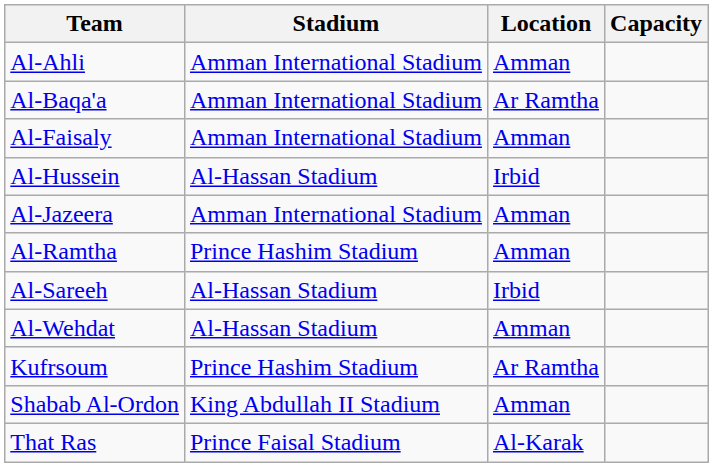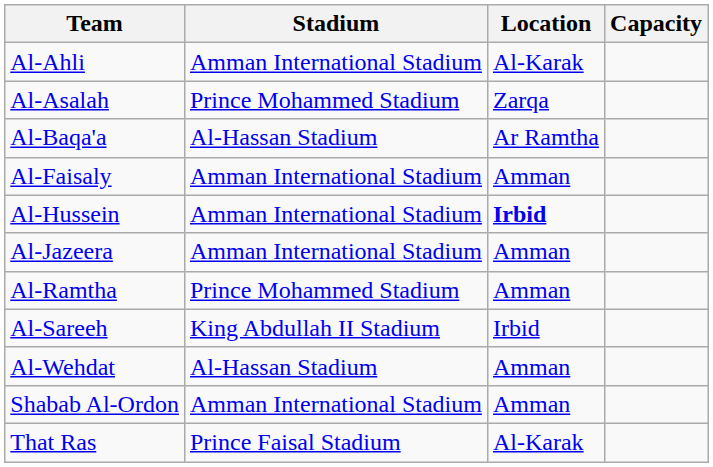Al-Ahli | Location: Amman -> Al-Karak
+ row: Al-Asalah | Prince Mohammed Stadium | Zarqa
Al-Baqa'a | Stadium: Amman International Stadium -> Al-Hassan Stadium
Al-Hussein | Stadium: Al-Hassan Stadium -> Amman International Stadium
Al-Hussein | Location: normal -> bold
Al-Ramtha | Stadium: Prince Hashim Stadium -> Prince Mohammed Stadium
Al-Sareeh | Stadium: Al-Hassan Stadium -> King Abdullah II Stadium
- row: Kufrsoum | Prince Hashim Stadium | Ar Ramtha
Shabab Al-Ordon | Stadium: King Abdullah II Stadium -> Amman International Stadium
